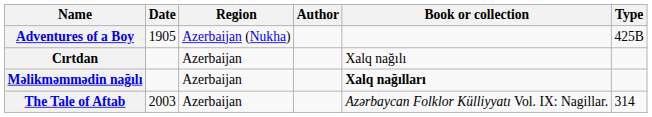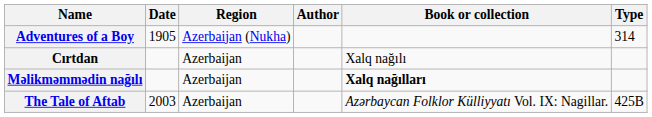Adventures of a Boy | Type: 425B -> 314
The Tale of Aftab | Type: 314 -> 425B
